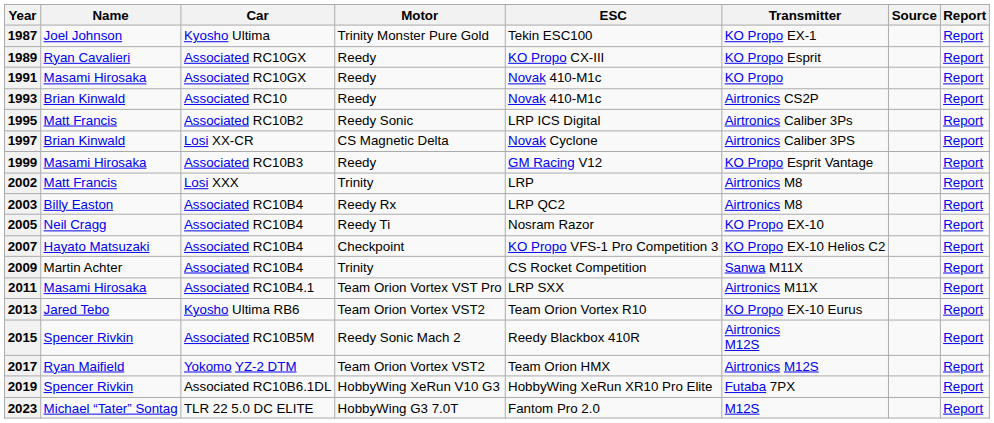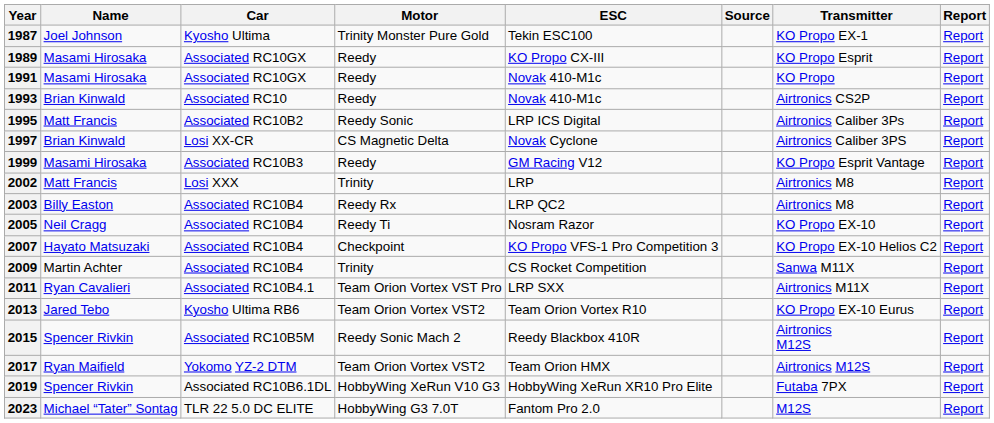columns swapped: Transmitter <-> Source
1989 | Name: Ryan Cavalieri -> Masami Hirosaka
2011 | Name: Masami Hirosaka -> Ryan Cavalieri
